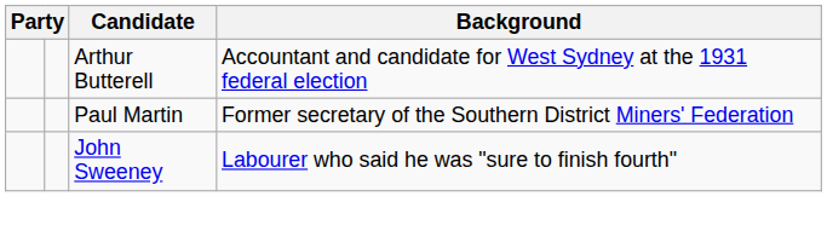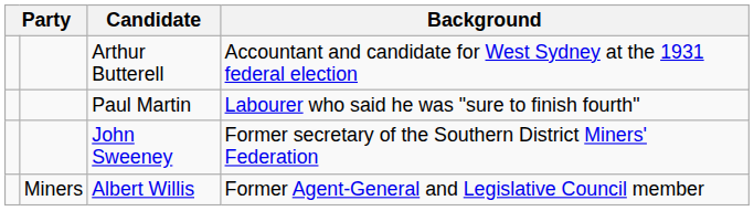Paul Martin | Background: Former secretary of the Southern District Miners' Federation -> Labourer who said he was "sure to finish fourth"
John Sweeney | Background: Labourer who said he was "sure to finish fourth" -> Former secretary of the Southern District Miners' Federation
+ row: Miners | Albert Willis | Former Agent-General and Legislative Council member
